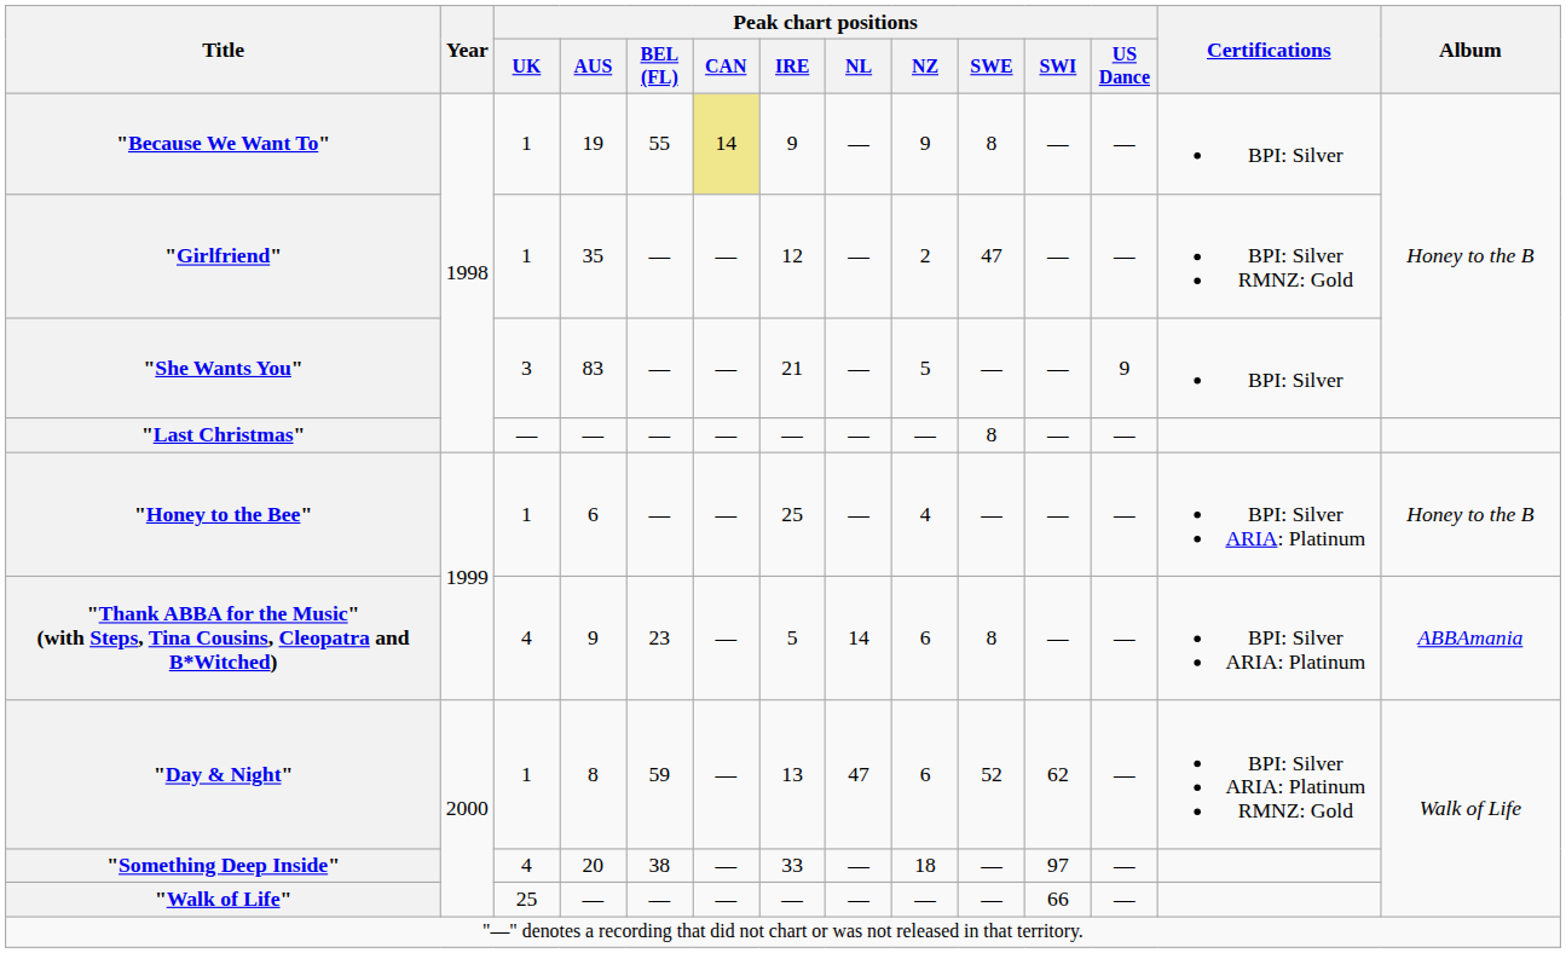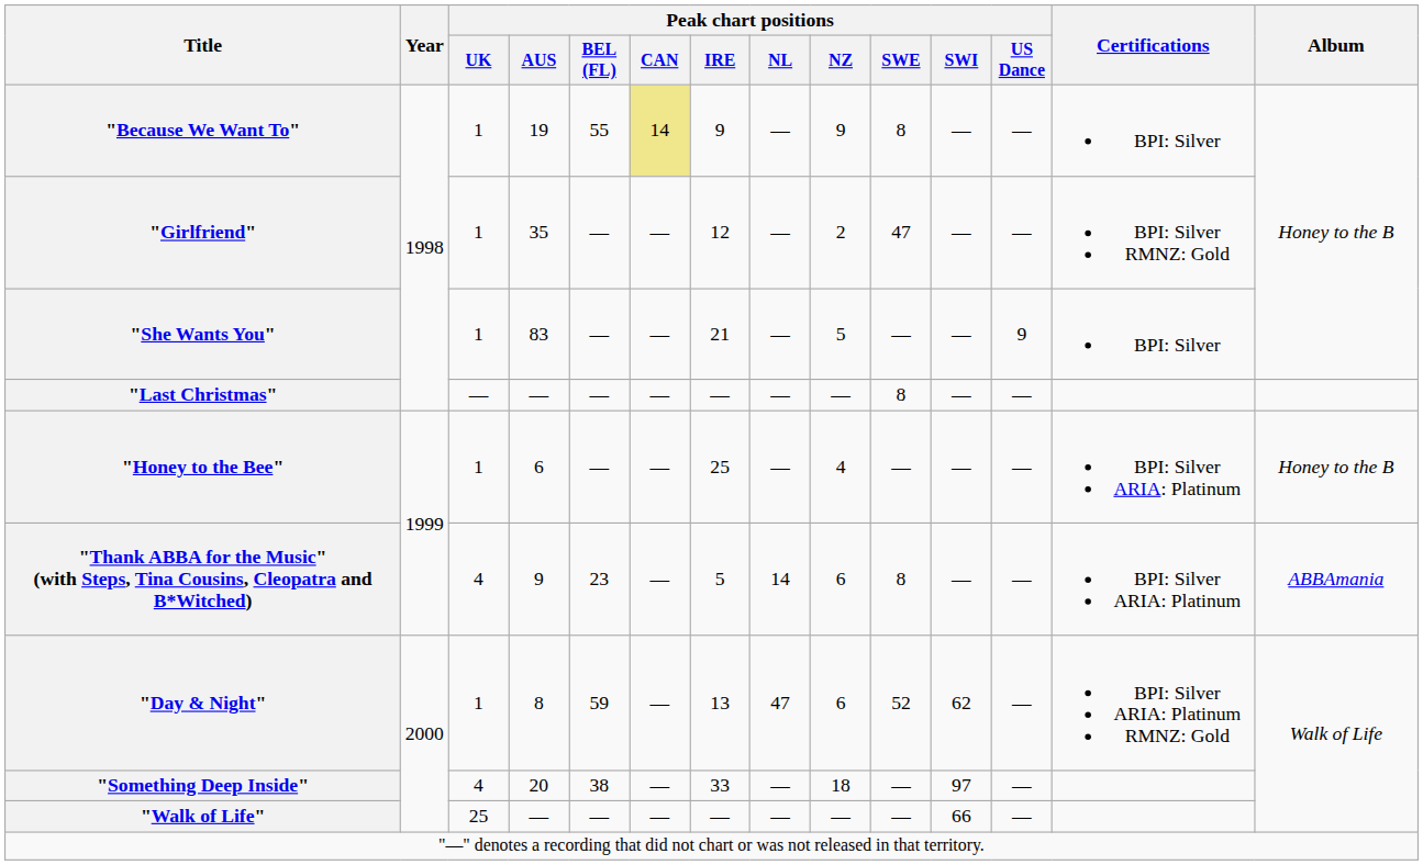"She Wants You" | Peak chart positions / UK: 3 -> 1
